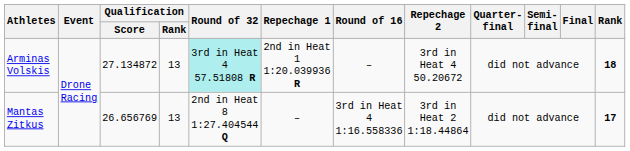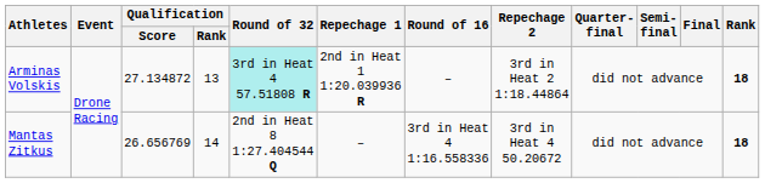Arminas Volskis | Repechage 2: 3rd in Heat 4 50.20672 -> 3rd in Heat 2 1:18.44864
Mantas Zitkus | Qualification / Rank: 13 -> 14
Mantas Zitkus | Repechage 2: 3rd in Heat 2 1:18.44864 -> 3rd in Heat 4 50.20672
Mantas Zitkus | Rank: 17 -> 18
